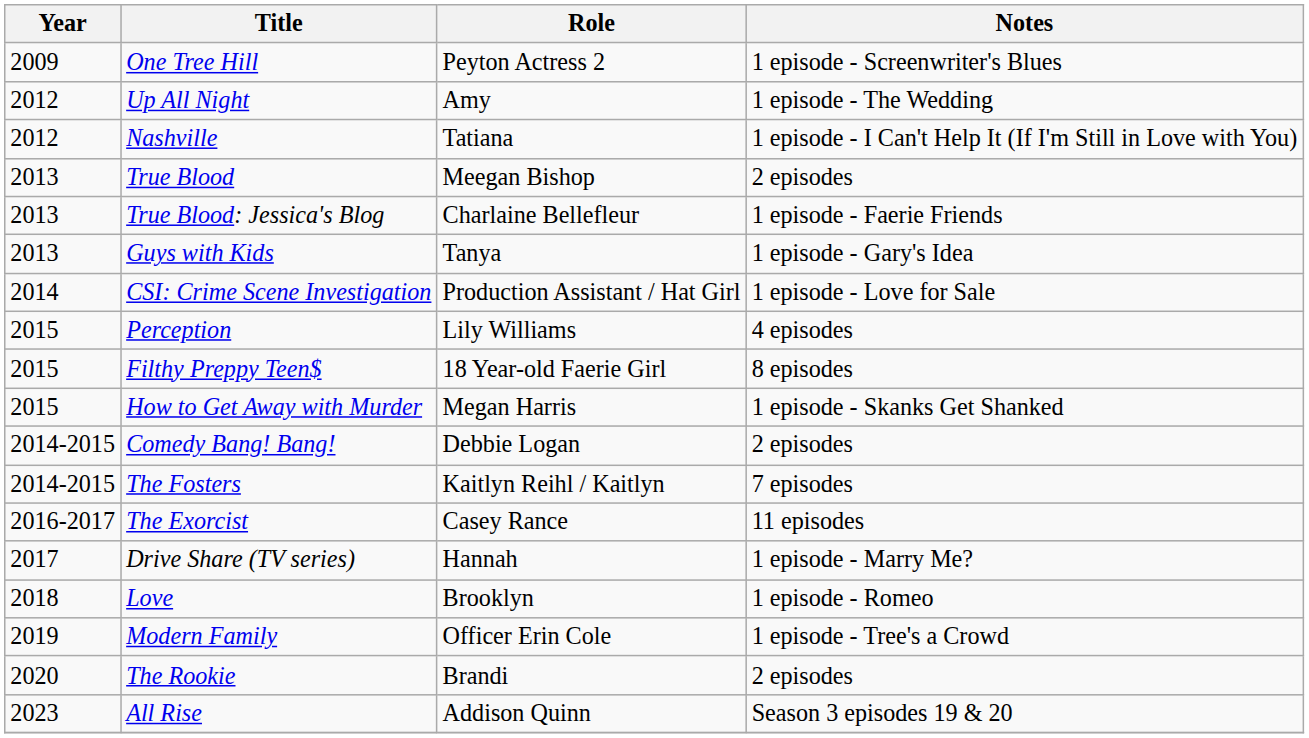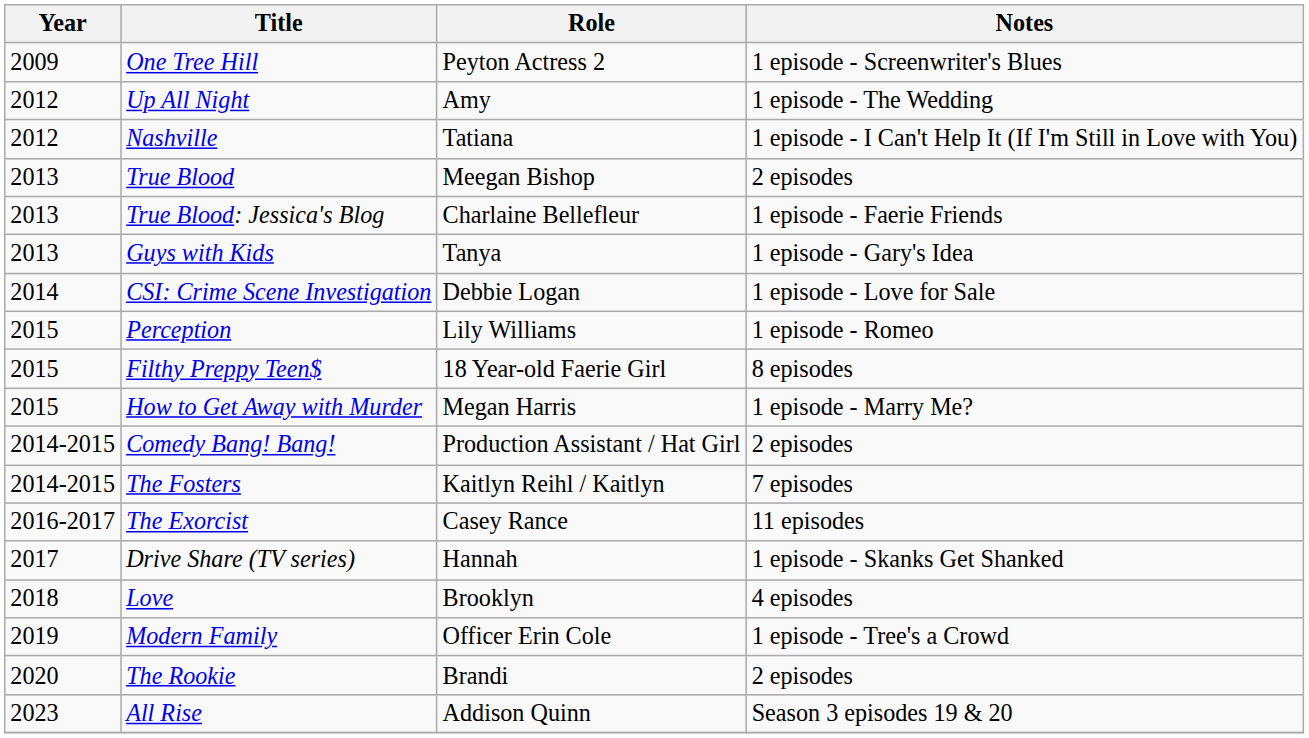CSI: Crime Scene Investigation | Role: Production Assistant / Hat Girl -> Debbie Logan
Perception | Notes: 4 episodes -> 1 episode - Romeo
How to Get Away with Murder | Notes: 1 episode - Skanks Get Shanked -> 1 episode - Marry Me?
Comedy Bang! Bang! | Role: Debbie Logan -> Production Assistant / Hat Girl
Drive Share (TV series) | Notes: 1 episode - Marry Me? -> 1 episode - Skanks Get Shanked
Love | Notes: 1 episode - Romeo -> 4 episodes
